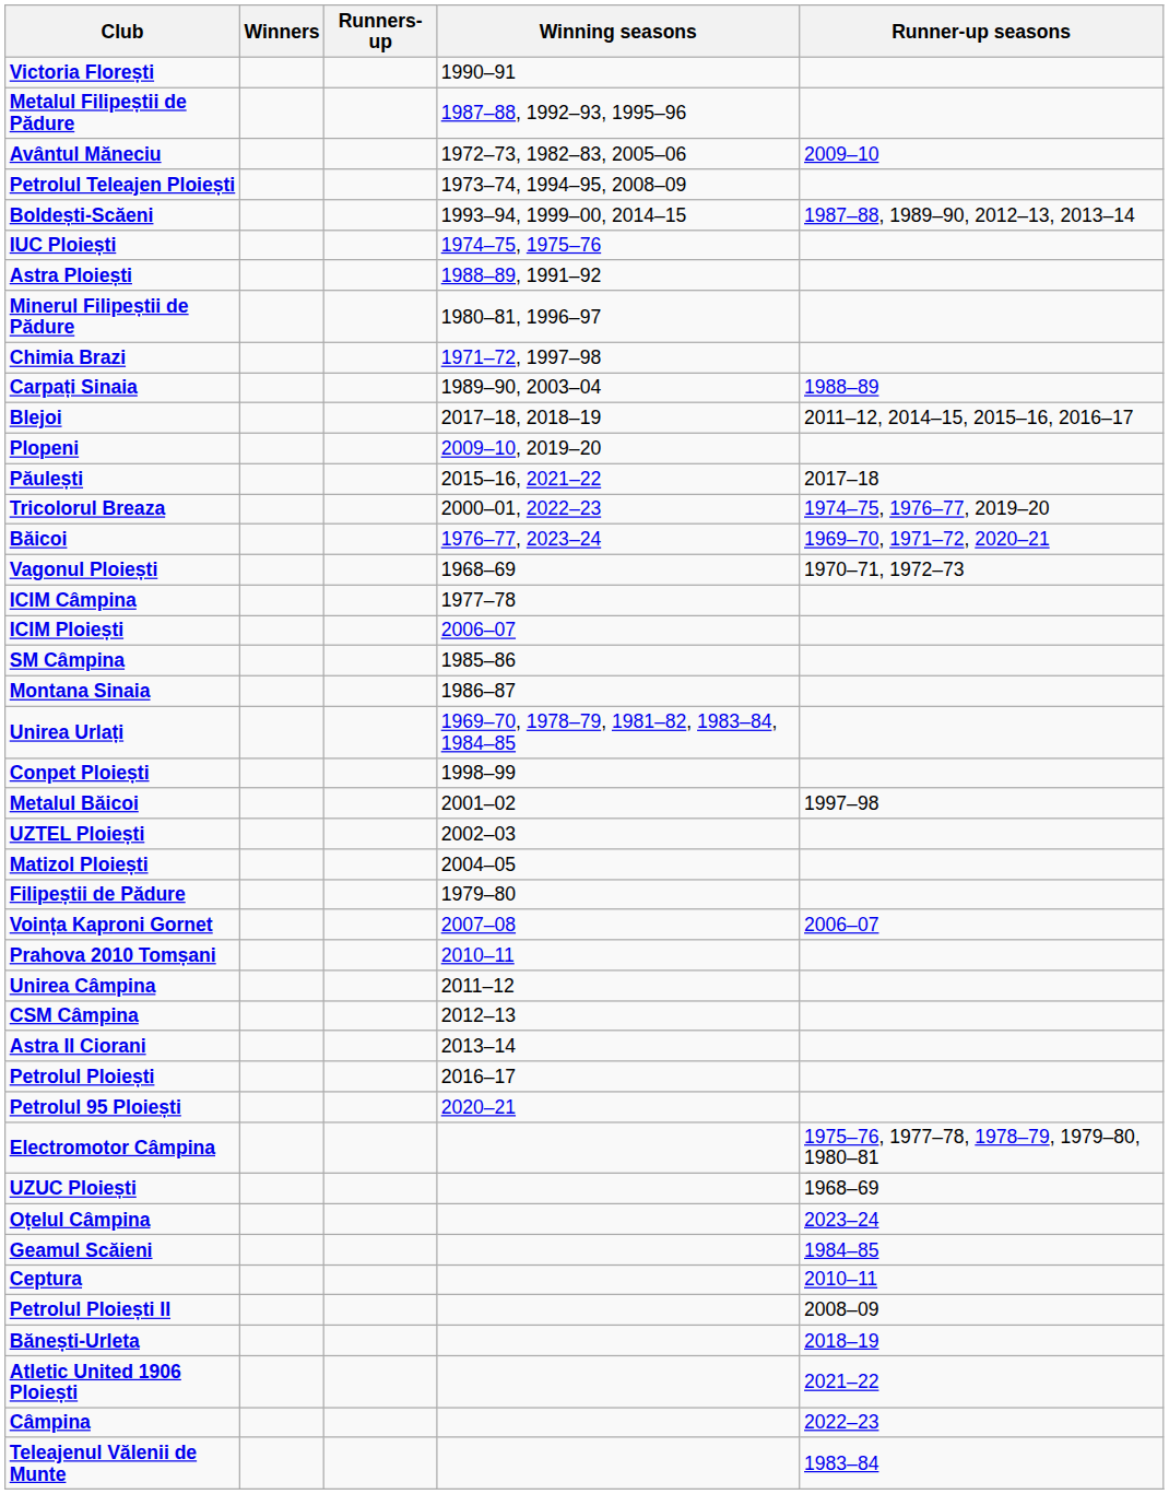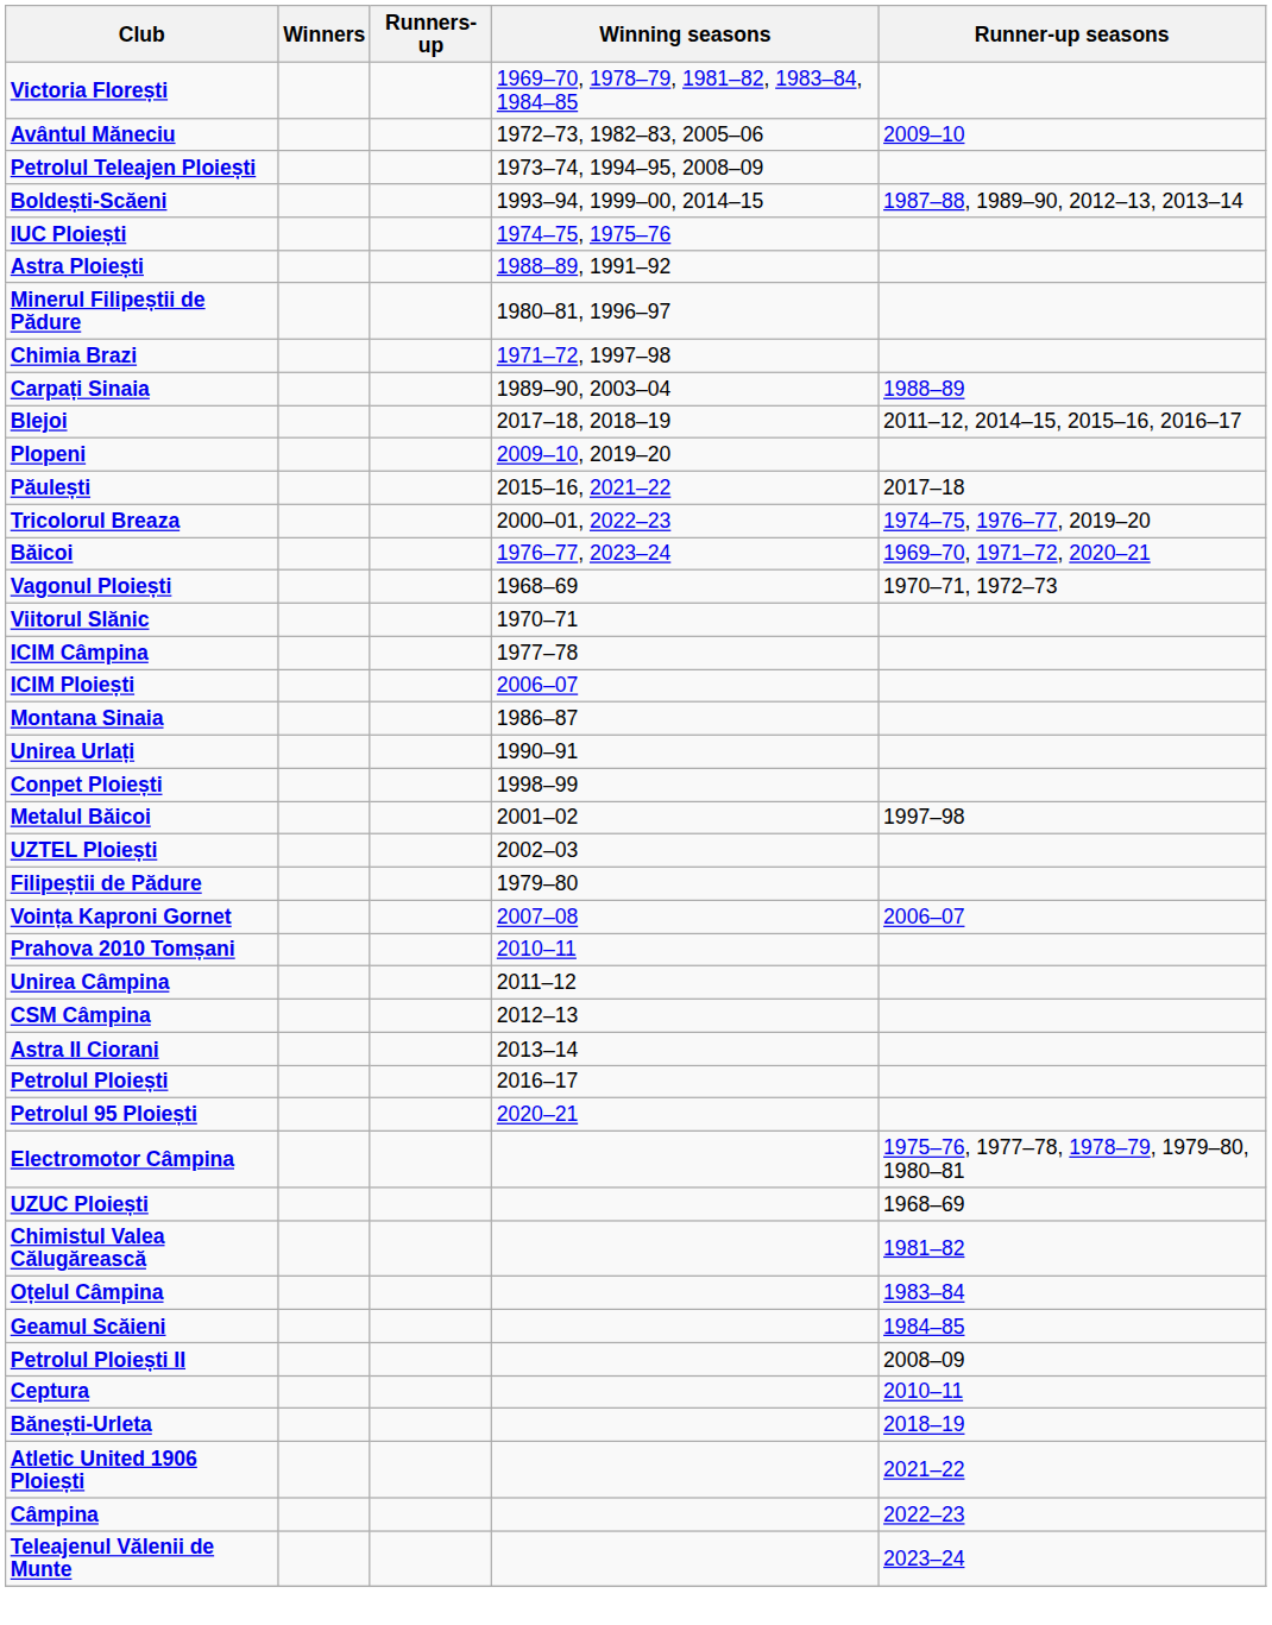Victoria Florești | Winning seasons: 1990–91 -> 1969–70, 1978–79, 1981–82, 1983–84, 1984–85
- row: Metalul Filipeștii de Pădure | 1987–88, 1992–93, 1995–96
+ row: Viitorul Slănic | 1970–71
- row: SM Câmpina | 1985–86
Unirea Urlați | Winning seasons: 1969–70, 1978–79, 1981–82, 1983–84, 1984–85 -> 1990–91
- row: Matizol Ploiești | 2004–05
+ row: Chimistul Valea Călugărească | 1981–82
Oțelul Câmpina | Runner-up seasons: 2023–24 -> 1983–84
rows swapped: Petrolul Ploiești II <-> Ceptura
Teleajenul Vălenii de Munte | Runner-up seasons: 1983–84 -> 2023–24
